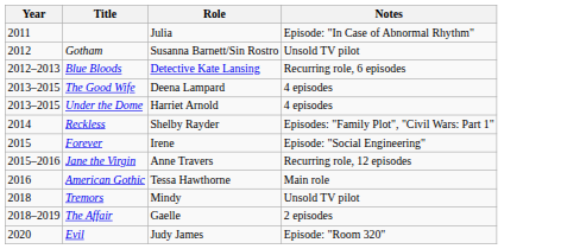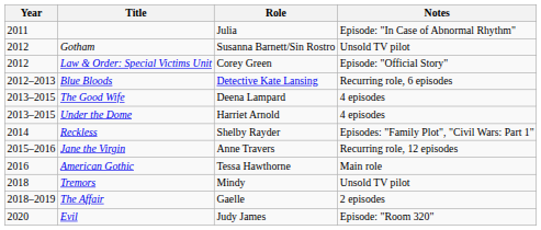+ row: 2012 | Law & Order: Special Victims Unit | Corey Green | Episode: "Official Story"
- row: 2015 | Forever | Irene | Episode: "Social Engineering"
